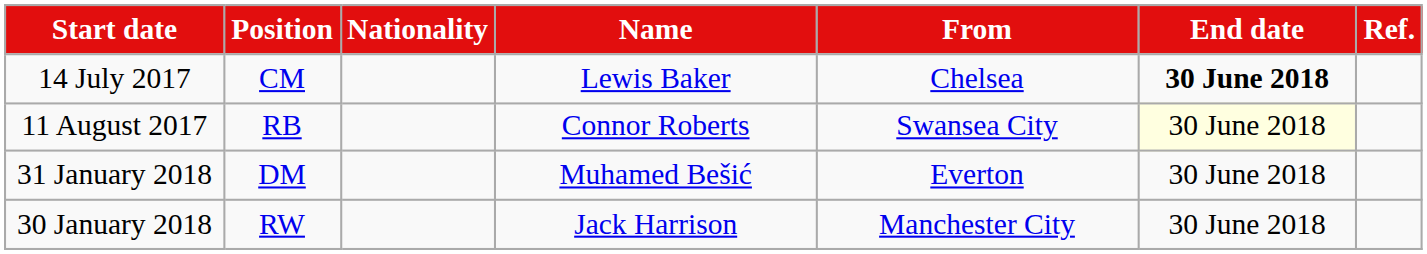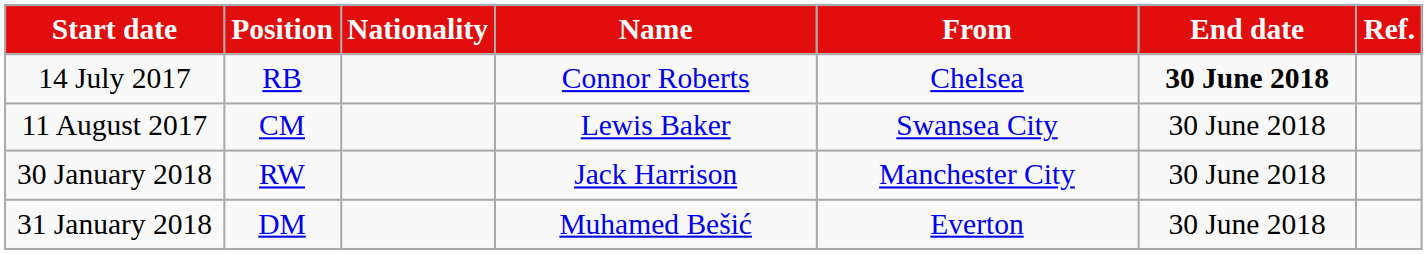14 July 2017 | Position: CM -> RB
14 July 2017 | Name: Lewis Baker -> Connor Roberts
11 August 2017 | Position: RB -> CM
11 August 2017 | Name: Connor Roberts -> Lewis Baker
11 August 2017 | End date: lightyellow background -> no background
rows swapped: 30 January 2018 <-> 31 January 2018
